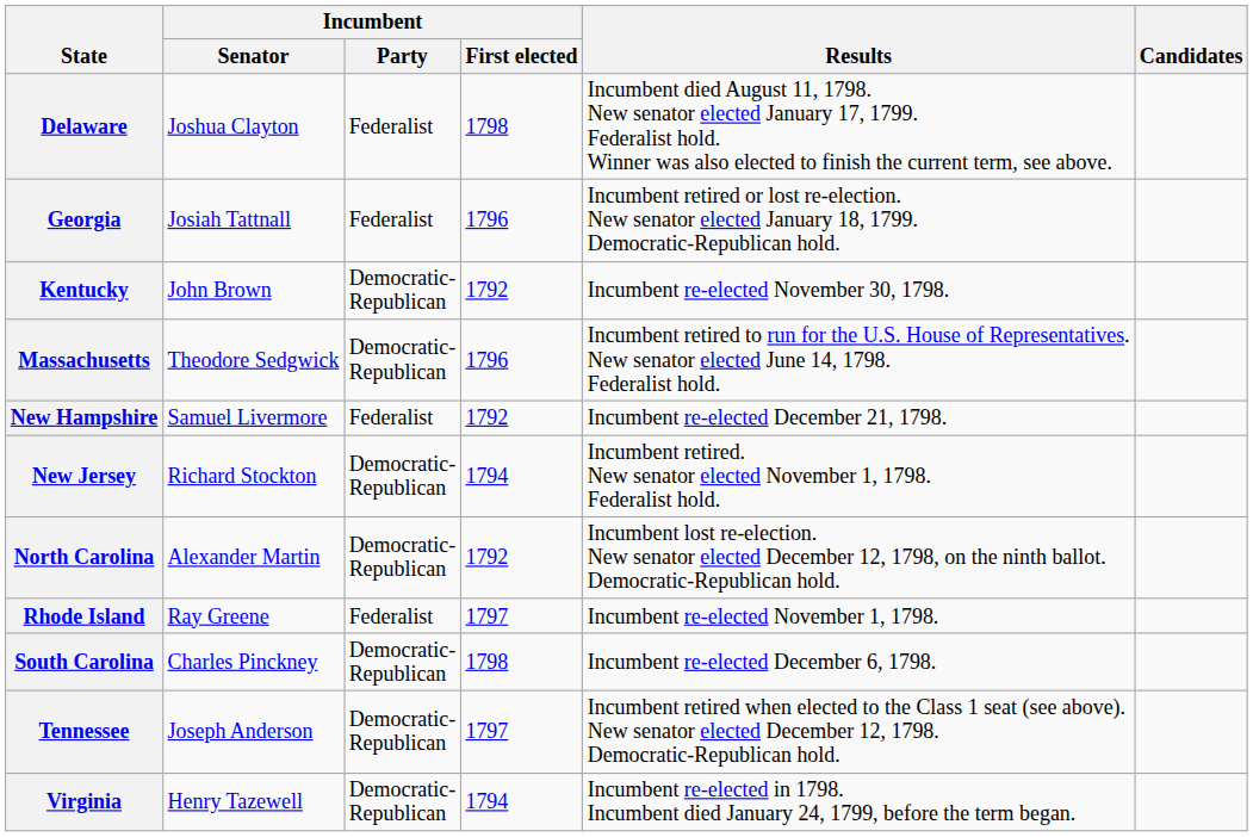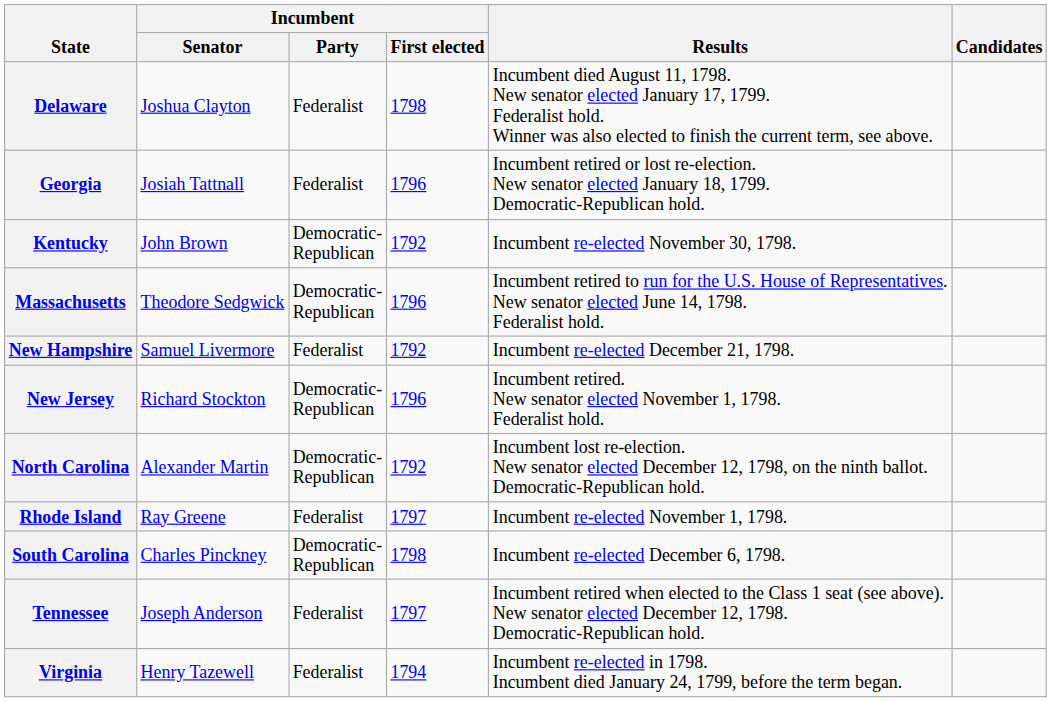New Jersey | Incumbent / First elected: 1794 -> 1796
Tennessee | Incumbent / Party: Democratic- Republican -> Federalist
Virginia | Incumbent / Party: Democratic- Republican -> Federalist
